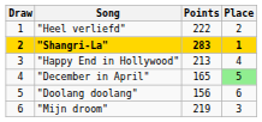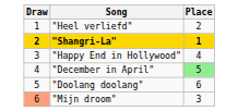- column: Points | 222 | 283 | 213 | 165 | 156 | 219
"Mijn droom" | Draw: no background -> lightsalmon background
